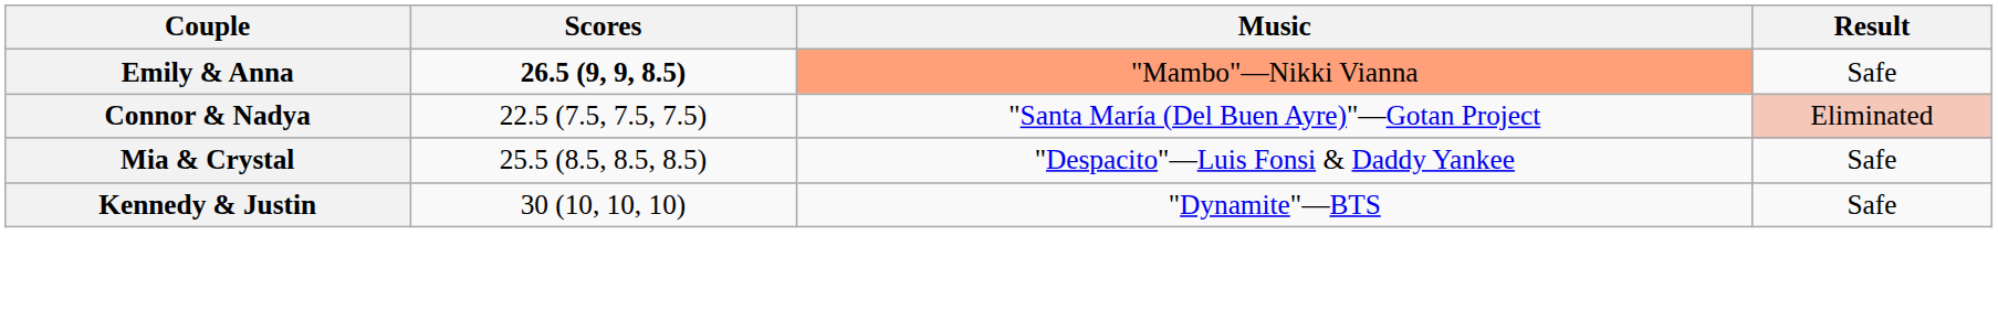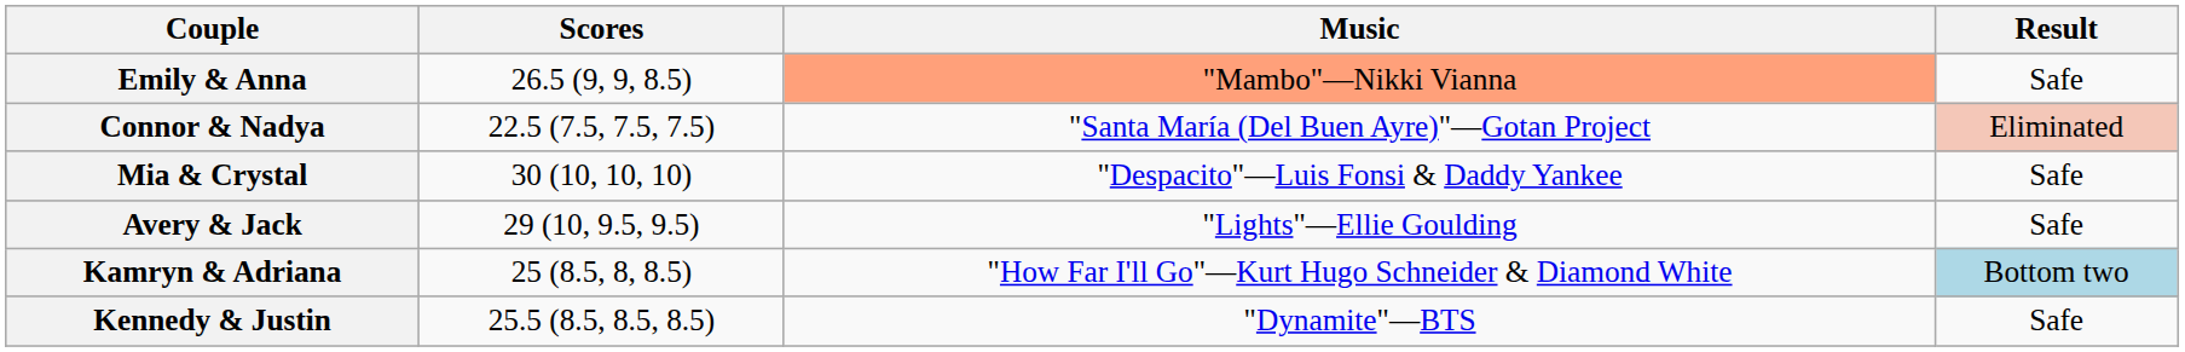Emily & Anna | Scores: bold -> normal
Mia & Crystal | Scores: 25.5 (8.5, 8.5, 8.5) -> 30 (10, 10, 10)
+ row: Avery & Jack | 29 (10, 9.5, 9.5) | "Lights"—Ellie Goulding | Safe
+ row: Kamryn & Adriana | 25 (8.5, 8, 8.5) | "How Far I'll Go"—Kurt Hugo Schneider & Diamond White | Bottom two
Kennedy & Justin | Scores: 30 (10, 10, 10) -> 25.5 (8.5, 8.5, 8.5)
